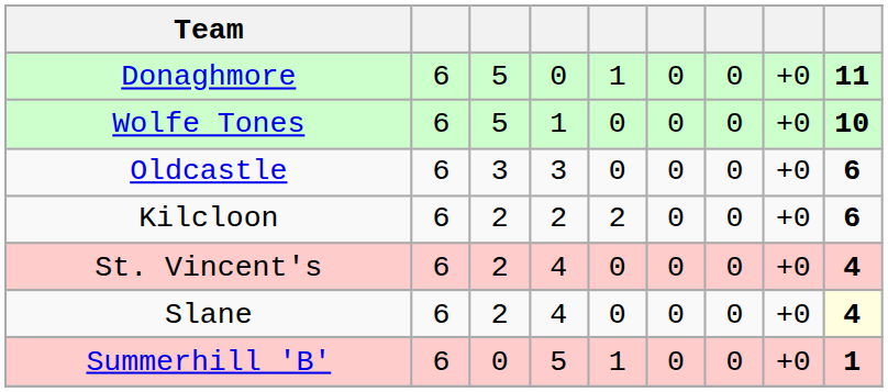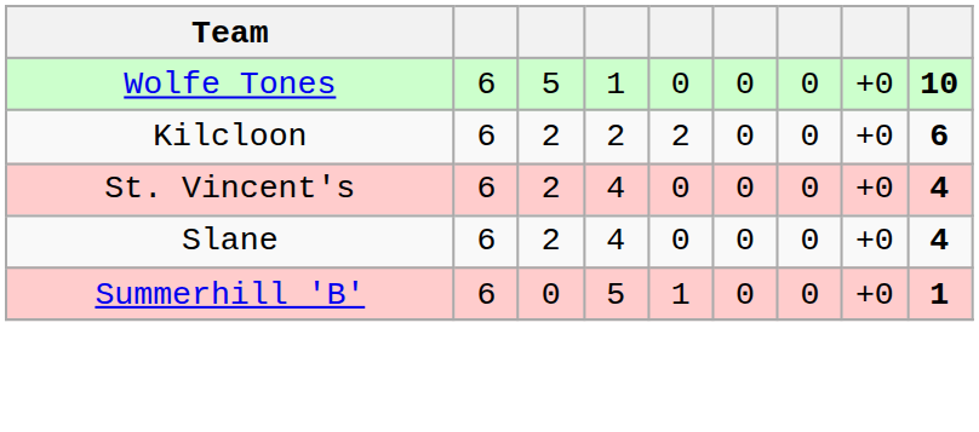- row: Donaghmore | 6 | 5 | 0 | 1 | 0 | 0 | +0 | 11
- row: Oldcastle | 6 | 3 | 3 | 0 | 0 | 0 | +0 | 6
Slane | column 9: lightyellow background -> no background
